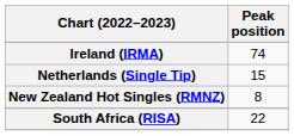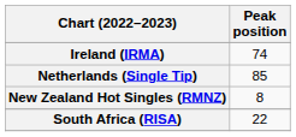Netherlands (Single Tip) | Peak position: 15 -> 85
